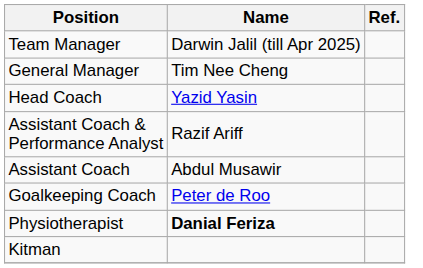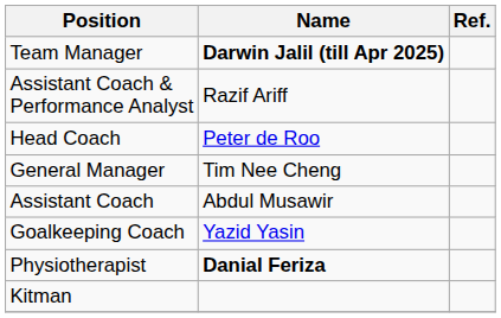Team Manager | Name: normal -> bold
rows swapped: General Manager <-> Assistant Coach & Performance Analyst
Head Coach | Name: Yazid Yasin -> Peter de Roo
Goalkeeping Coach | Name: Peter de Roo -> Yazid Yasin
